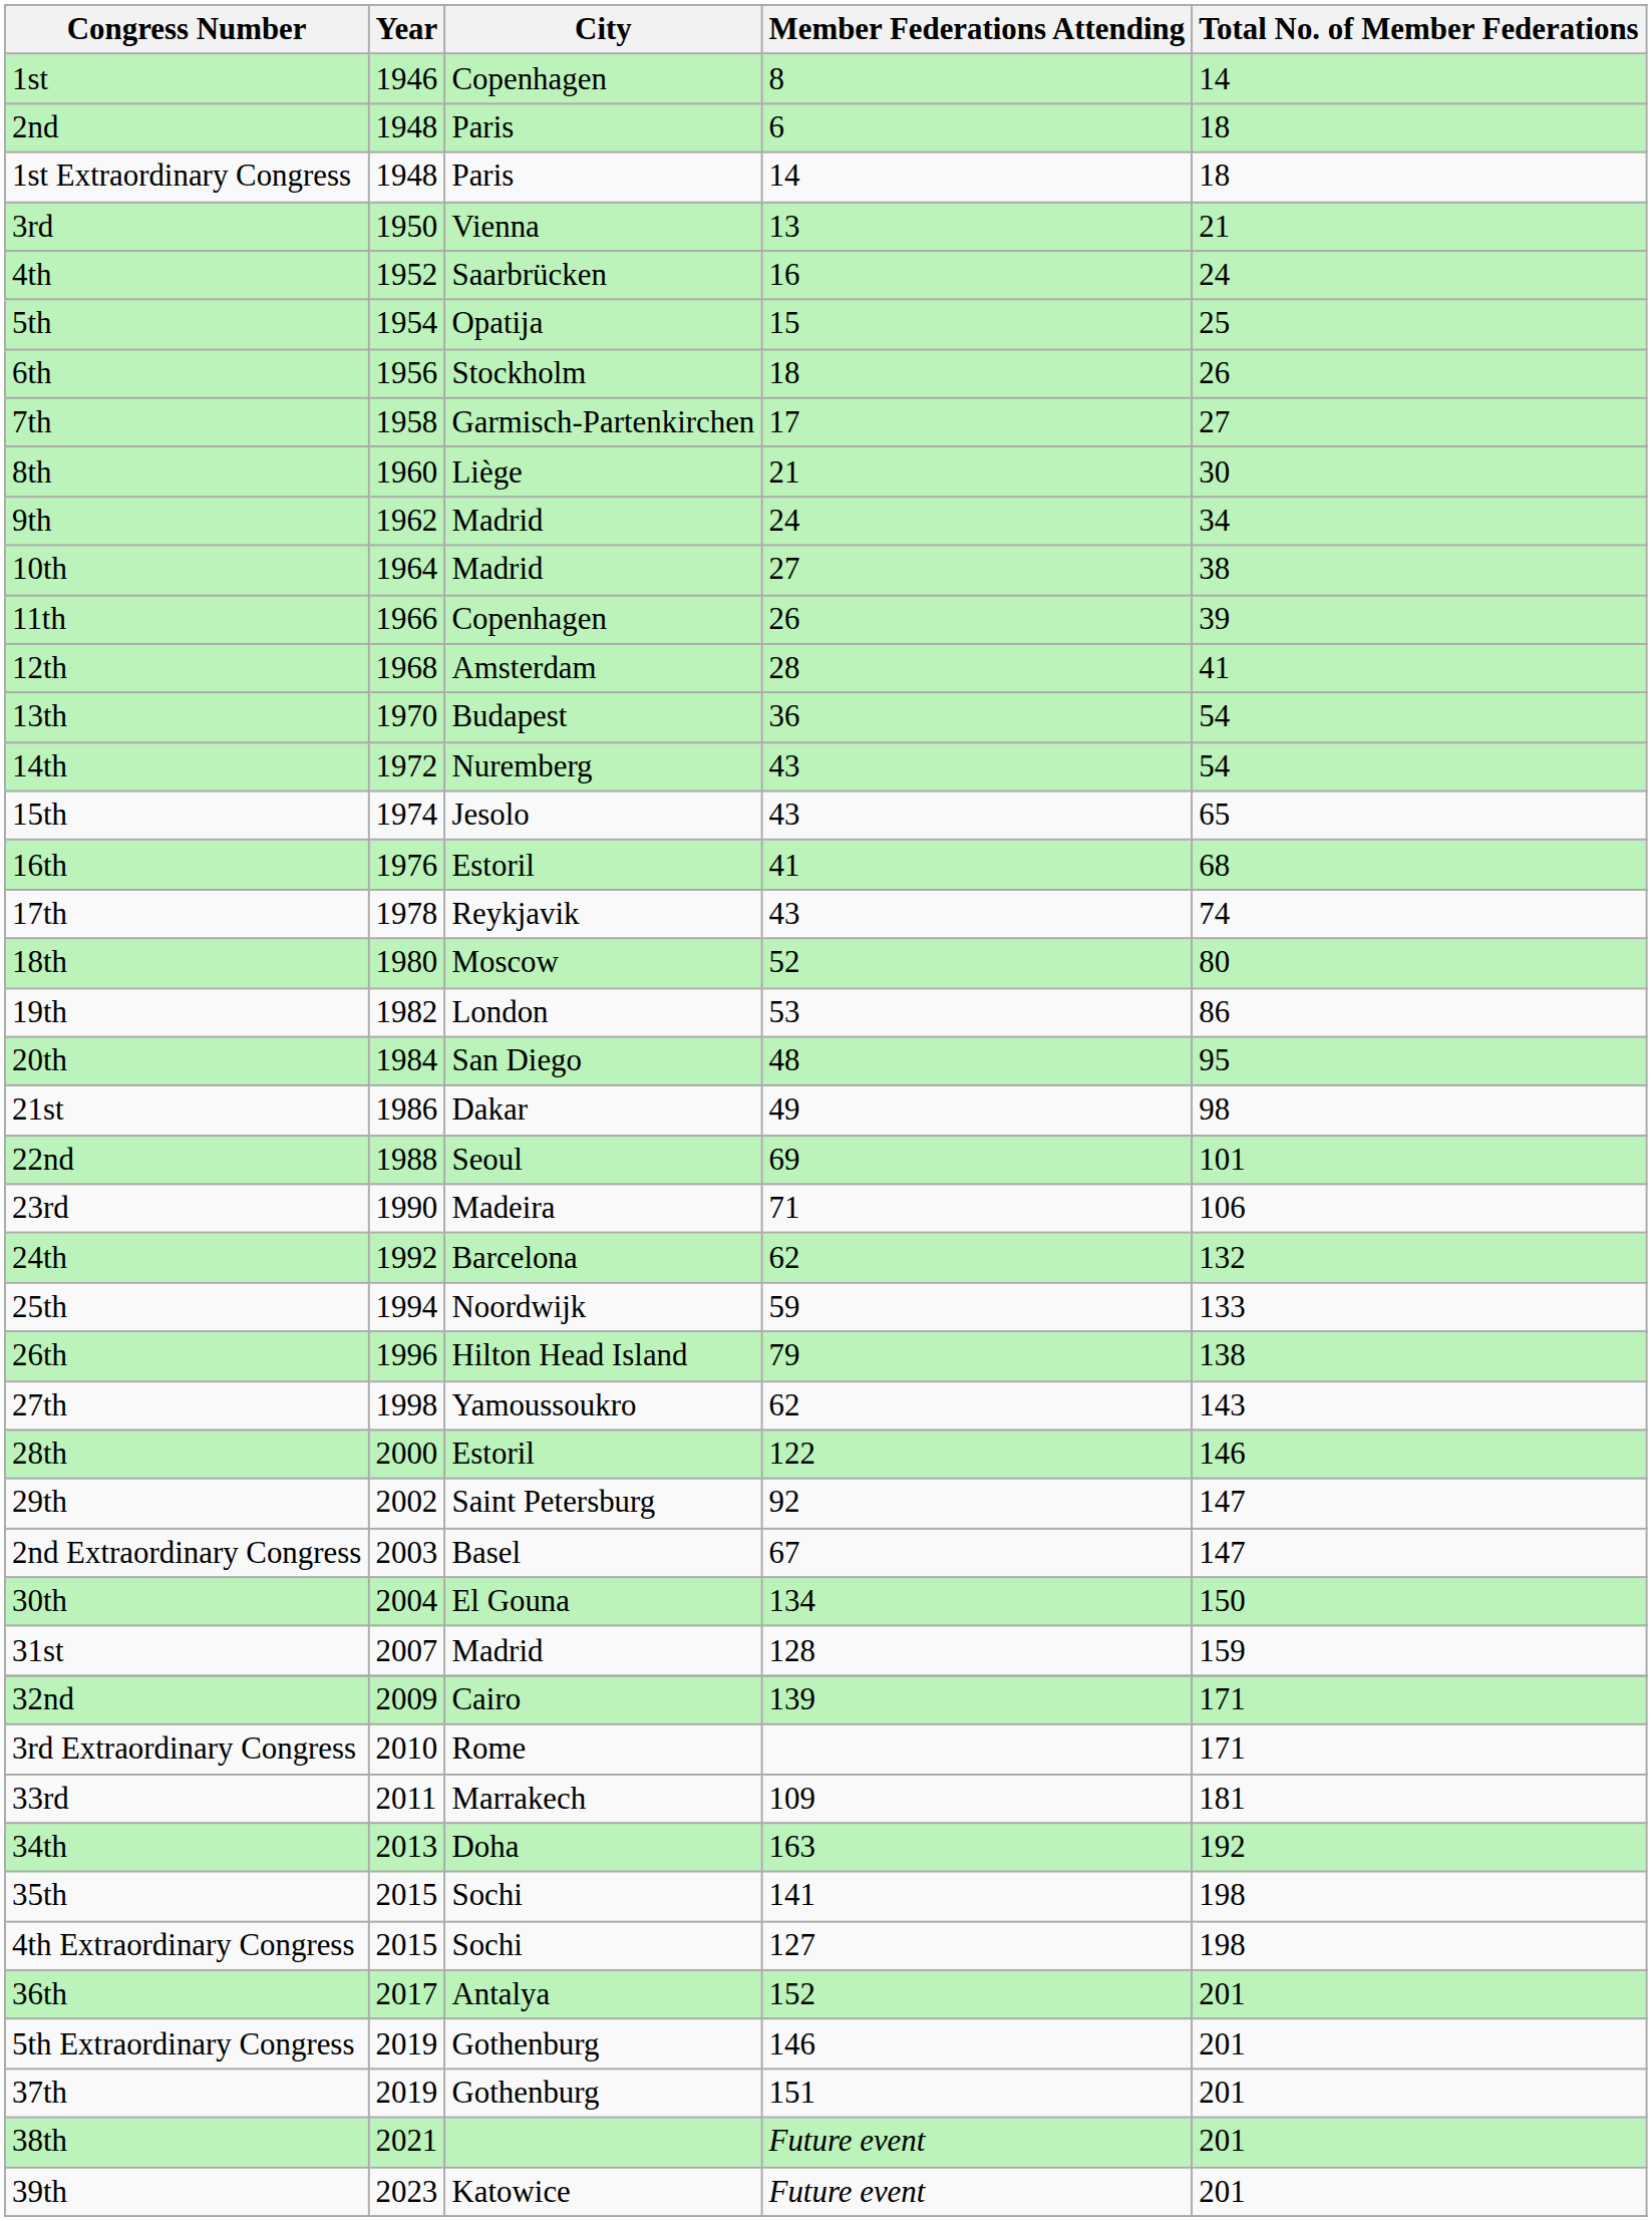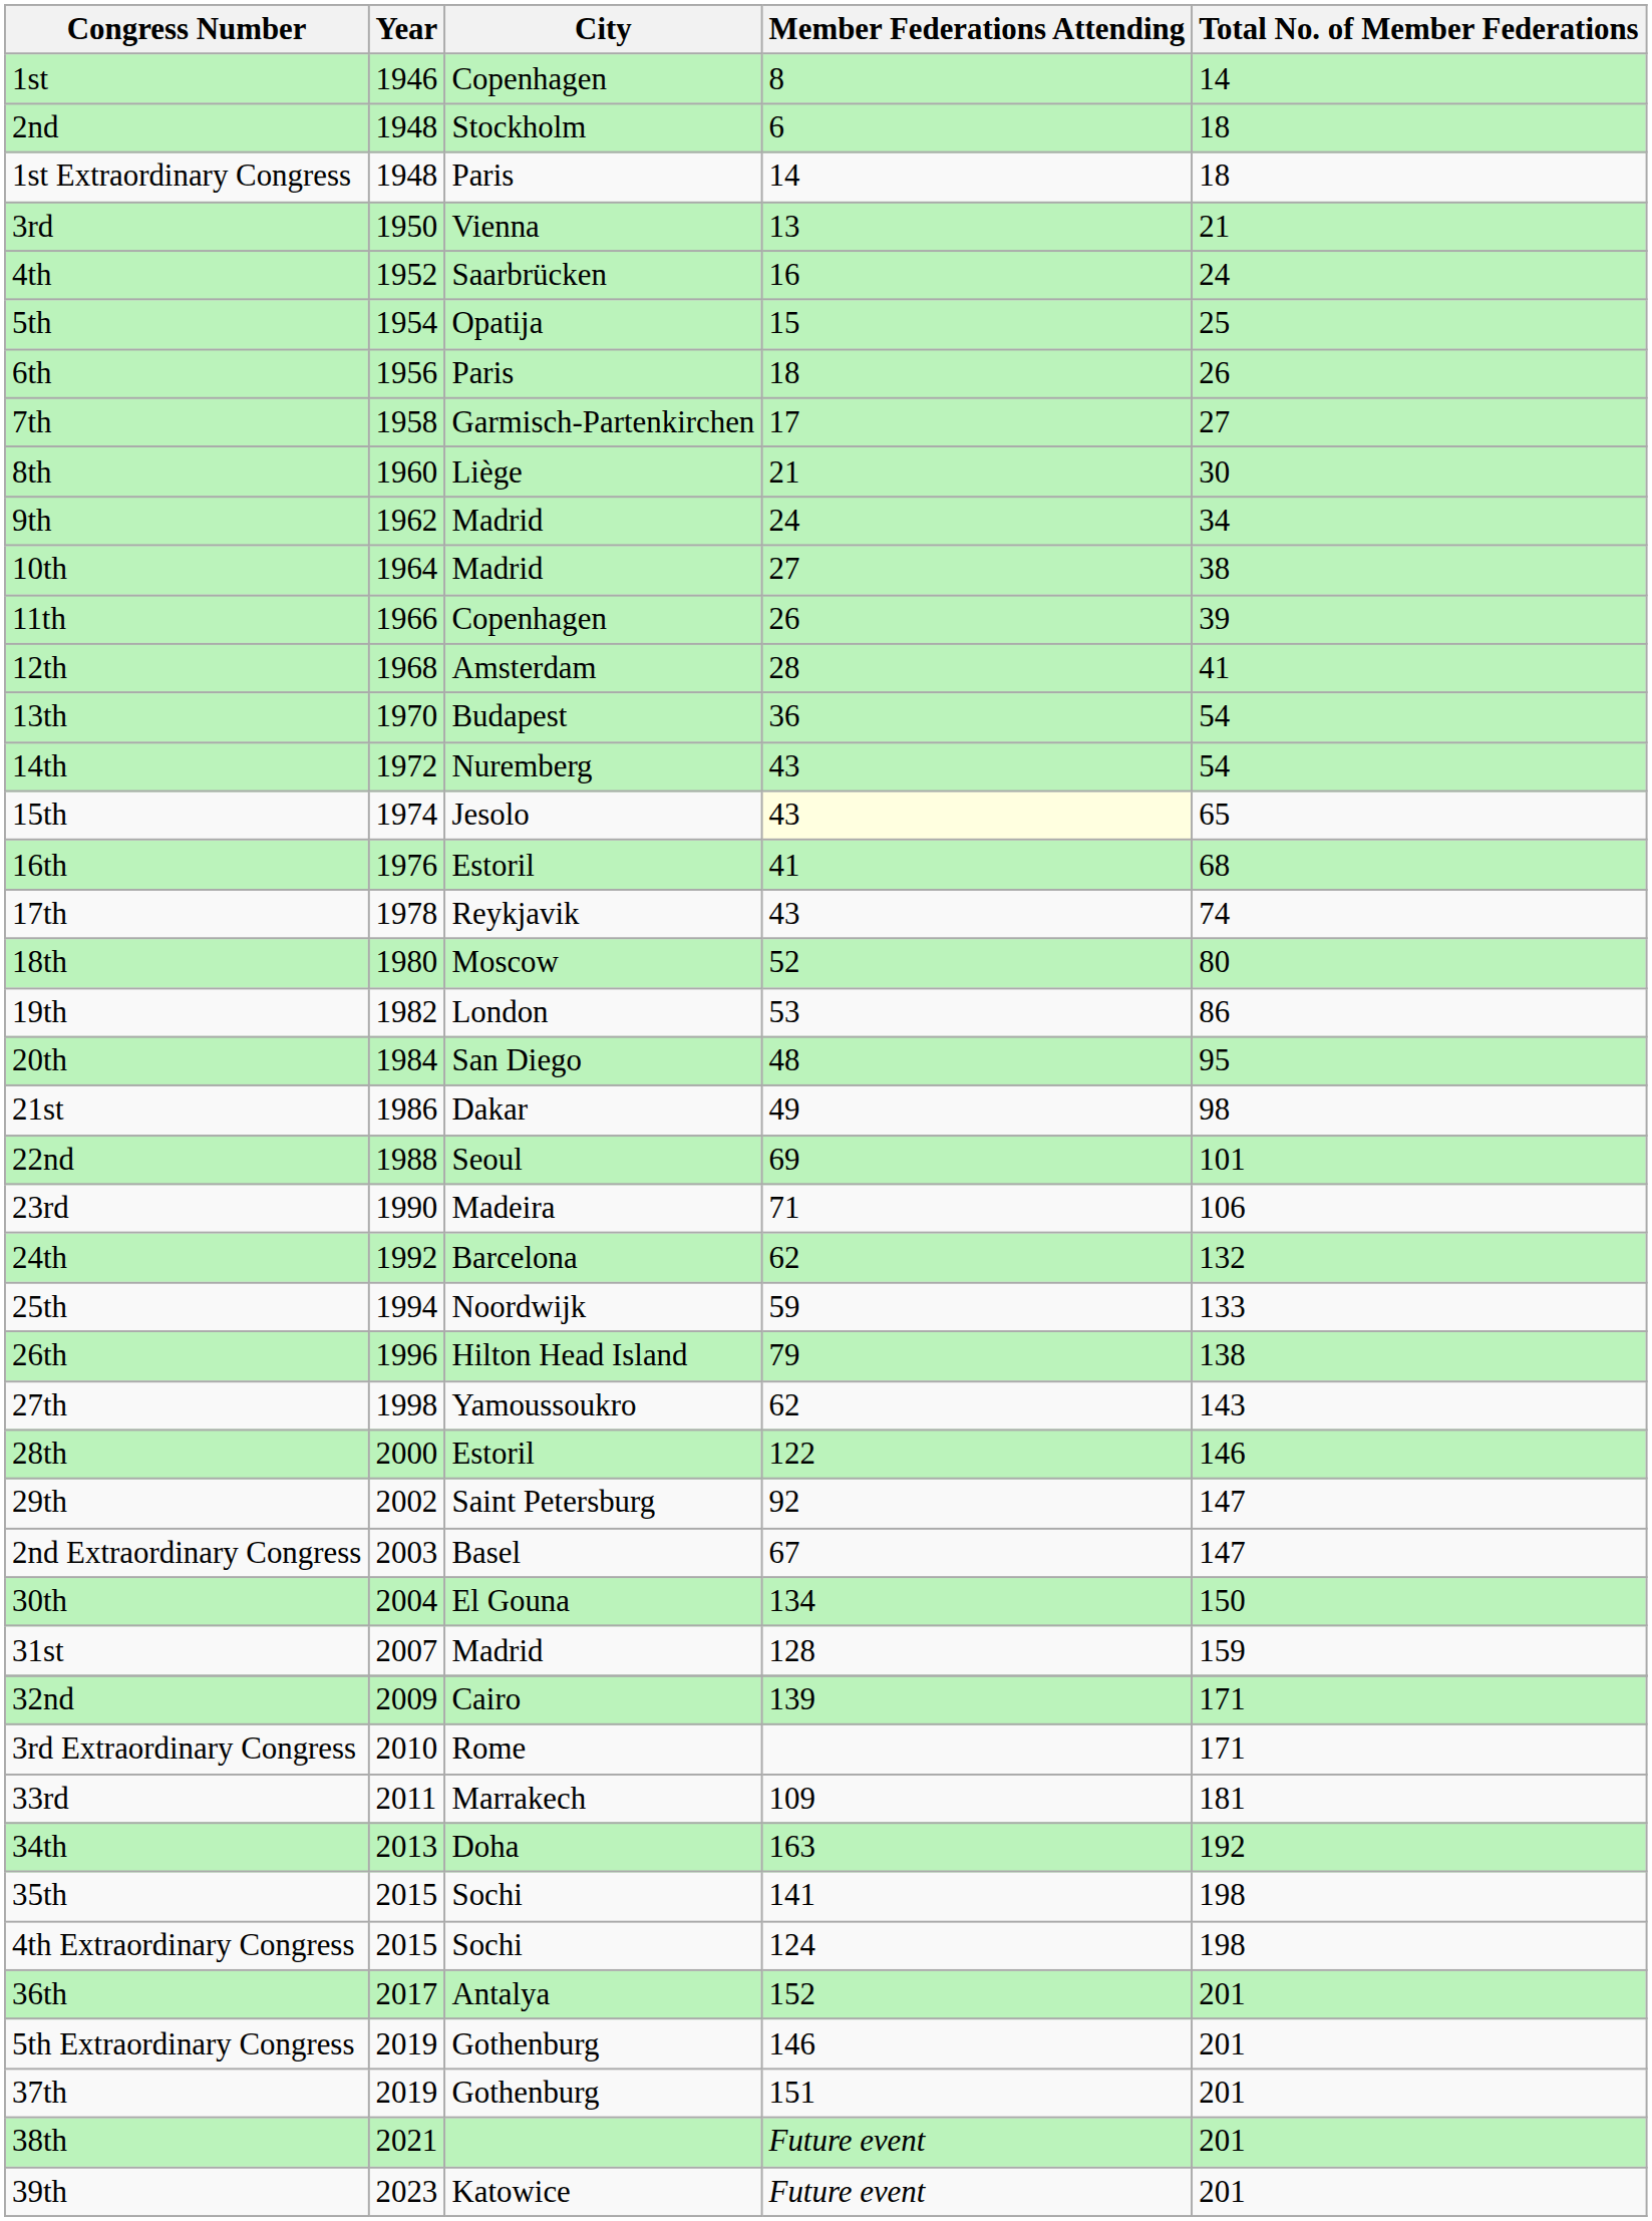2nd | City: Paris -> Stockholm
6th | City: Stockholm -> Paris
15th | Member Federations Attending: no background -> lightyellow background
4th Extraordinary Congress | Member Federations Attending: 127 -> 124
